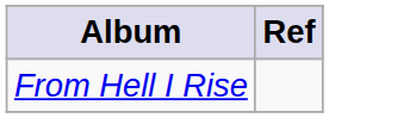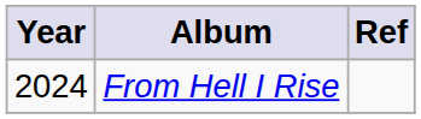+ column: Year | 2024
